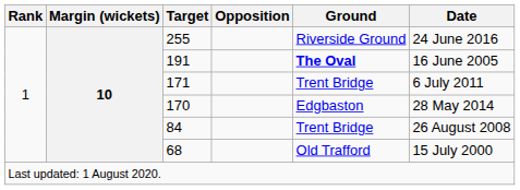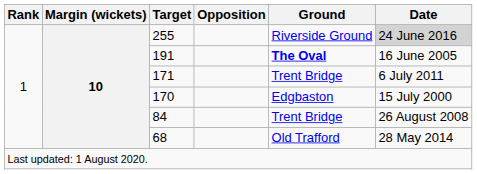255 | Date: no background -> lightgrey background
170 | Date: 28 May 2014 -> 15 July 2000
68 | Date: 15 July 2000 -> 28 May 2014
